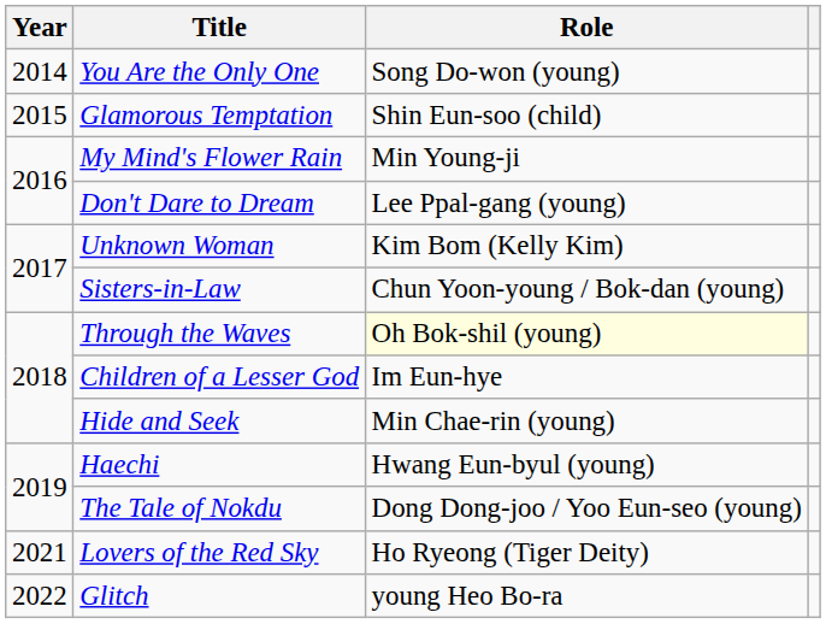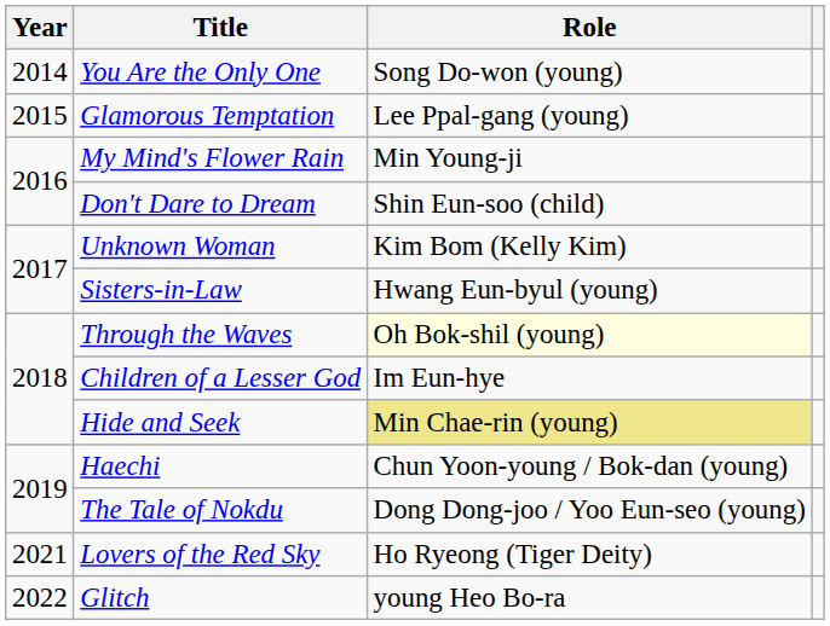Glamorous Temptation | Role: Shin Eun-soo (child) -> Lee Ppal-gang (young)
Don't Dare to Dream | Role: Lee Ppal-gang (young) -> Shin Eun-soo (child)
Sisters-in-Law | Role: Chun Yoon-young / Bok-dan (young) -> Hwang Eun-byul (young)
Hide and Seek | Role: no background -> khaki background
Haechi | Role: Hwang Eun-byul (young) -> Chun Yoon-young / Bok-dan (young)
